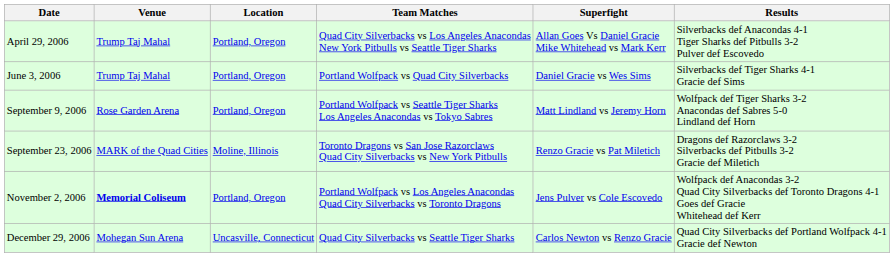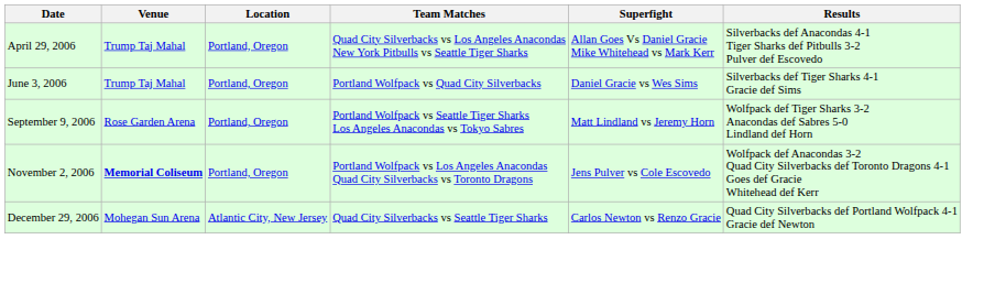- row: September 23, 2006 | MARK of the Quad Cities | Moline, Illinois | Toronto Dragons vs San Jose Razorclaws Quad City Silverbacks vs New York Pitbulls | Renzo Gracie vs Pat Miletich | Dragons def Razorclaws 3-2 Silverbacks def Pitbulls 3-2 Gracie def Miletich
December 29, 2006 | Location: Uncasville, Connecticut -> Atlantic City, New Jersey
